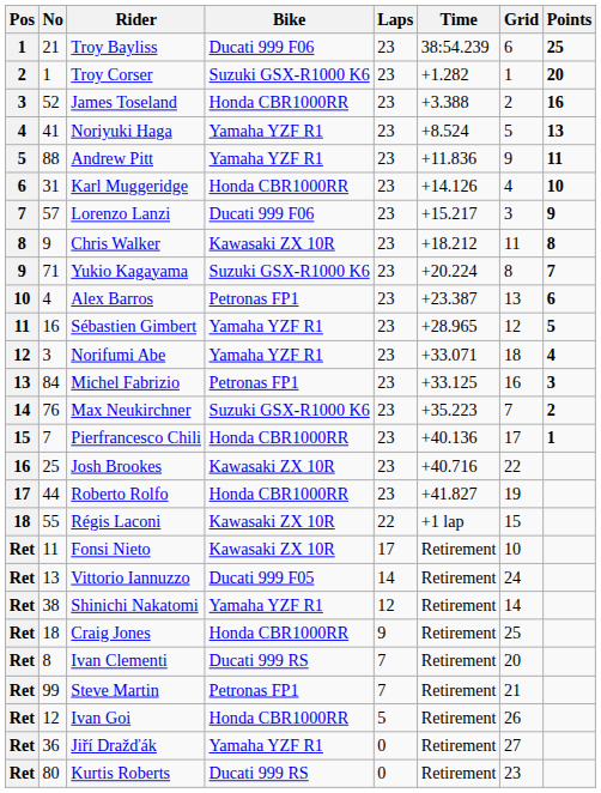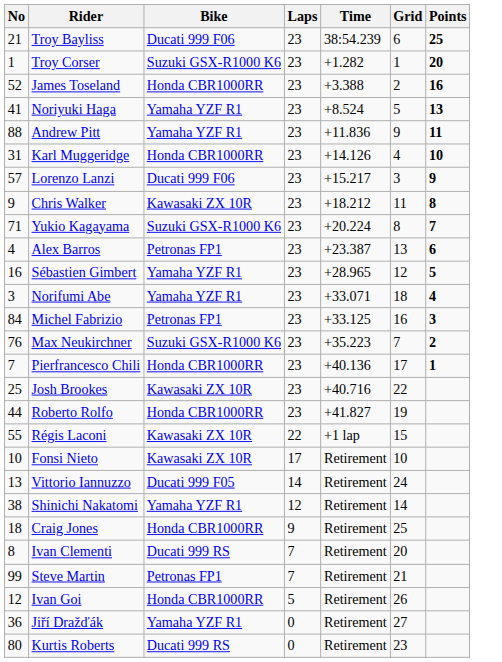- column: Pos | 1 | 2 | 3 | 4 | 5 | 6 | 7 | 8 | 9 | 10 | 11 | 12 | 13 | 14 | 15 | 16 | 17 | 18 | Ret | Ret | Ret | Ret | Ret | Ret | Ret | Ret | Ret
Fonsi Nieto | No: 11 -> 10
